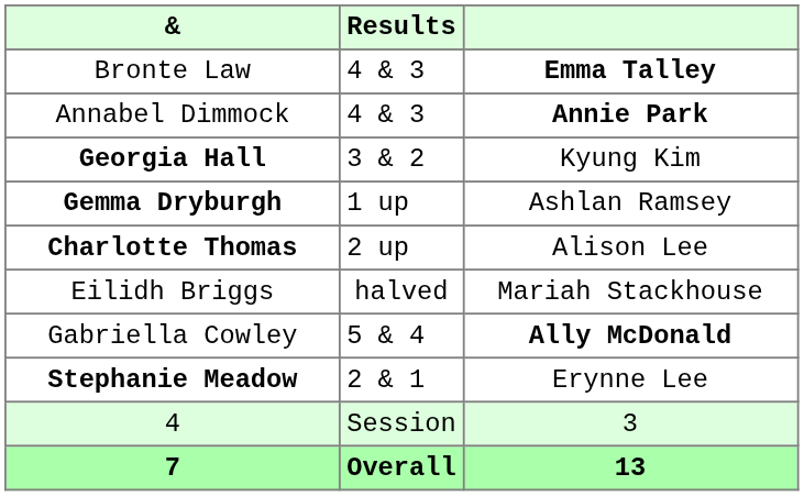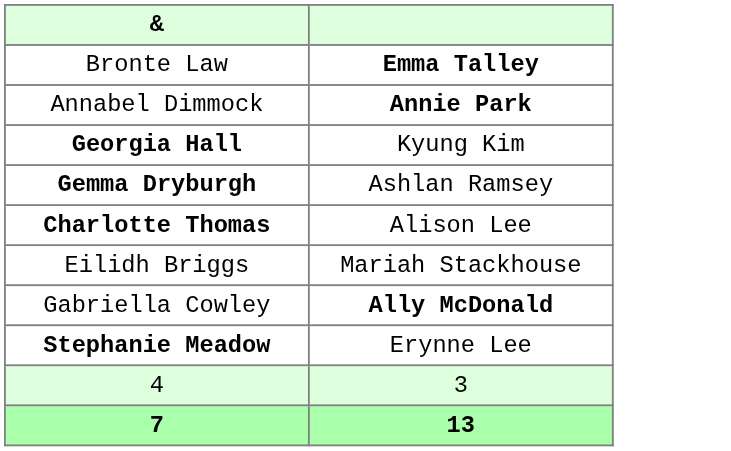- column: Results | 4 & 3 | 4 & 3 | 3 & 2 | 1 up | 2 up | halved | 5 & 4 | 2 & 1 | Session | Overall
